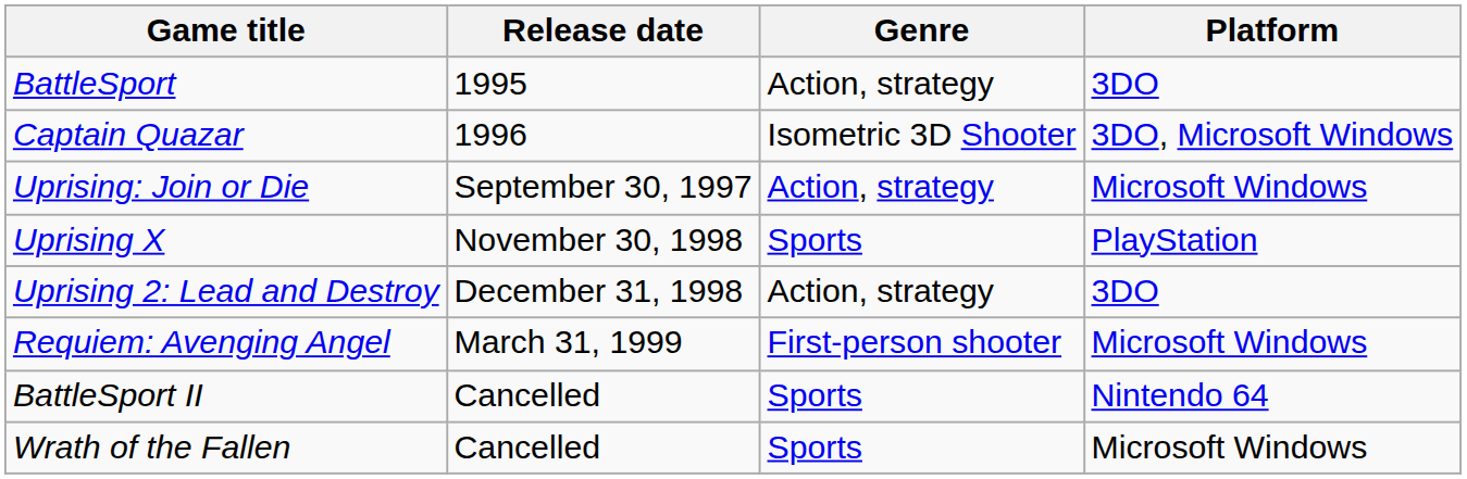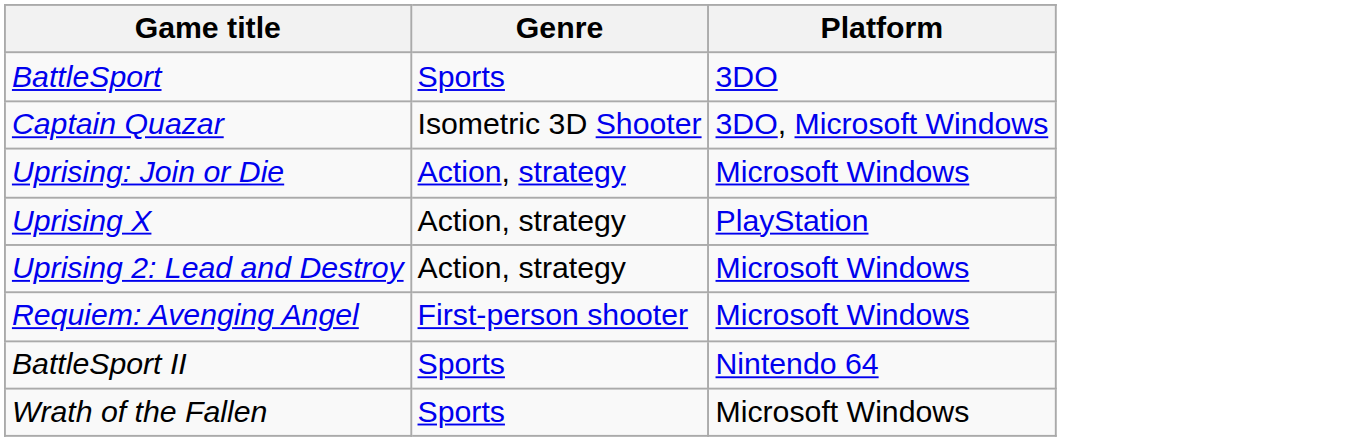- column: Release date | 1995 | 1996 | September 30, 1997 | November 30, 1998 | December 31, 1998 | March 31, 1999 | Cancelled | Cancelled
BattleSport | Genre: Action, strategy -> Sports
Uprising X | Genre: Sports -> Action, strategy
Uprising 2: Lead and Destroy | Platform: 3DO -> Microsoft Windows
